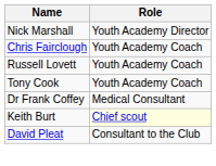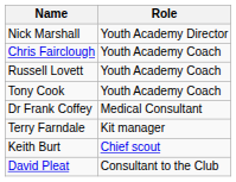+ row: Terry Farndale | Kit manager
Keith Burt | Role: lightyellow background -> no background
